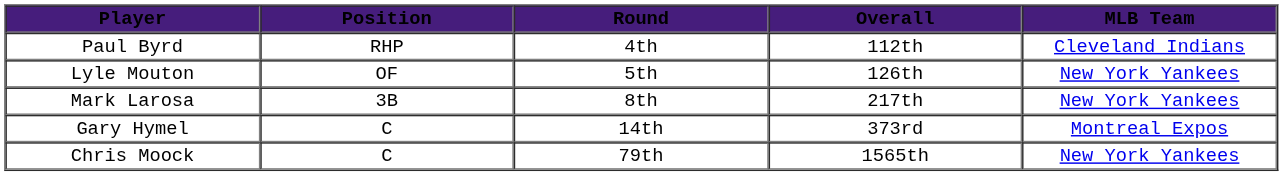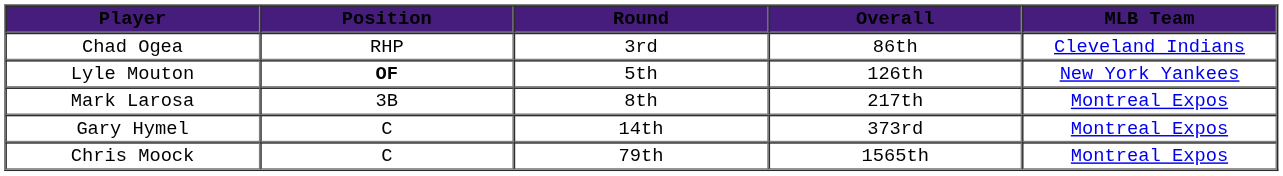+ row: Chad Ogea | RHP | 3rd | 86th | Cleveland Indians
- row: Paul Byrd | RHP | 4th | 112th | Cleveland Indians
Lyle Mouton | Position: normal -> bold
Mark Larosa | MLB Team: New York Yankees -> Montreal Expos
Chris Moock | MLB Team: New York Yankees -> Montreal Expos
